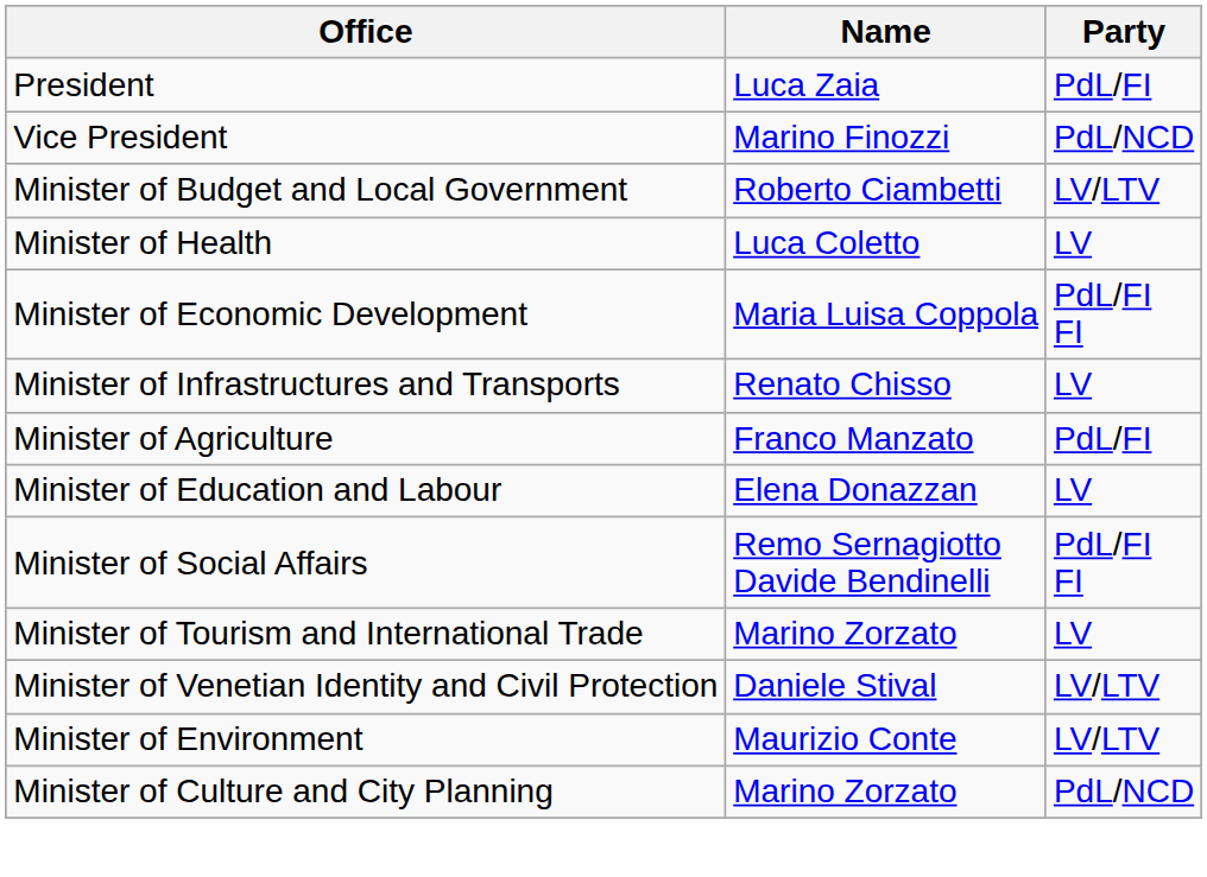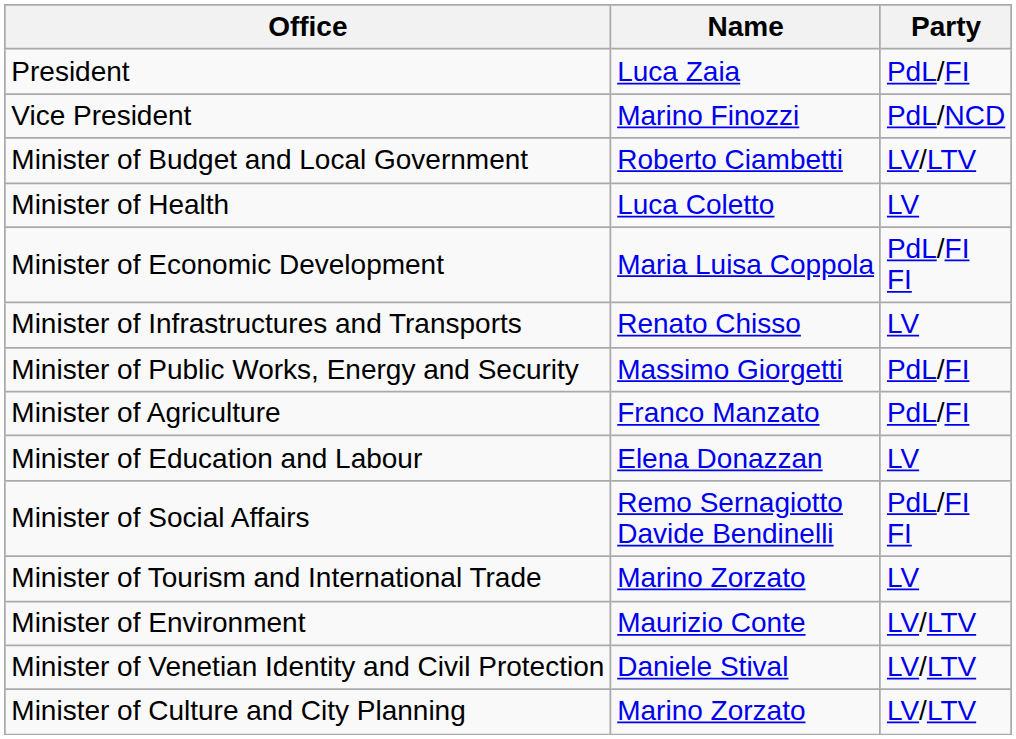+ row: Minister of Public Works, Energy and Security | Massimo Giorgetti | PdL/FI
rows swapped: Minister of Environment <-> Minister of Venetian Identity and Civil Protection
Minister of Culture and City Planning | Party: PdL/NCD -> LV/LTV
